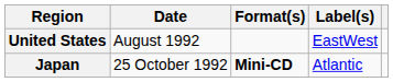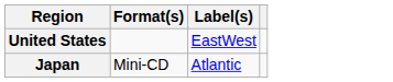- column: Date | August 1992 | 25 October 1992
Japan | Format(s): bold -> normal
